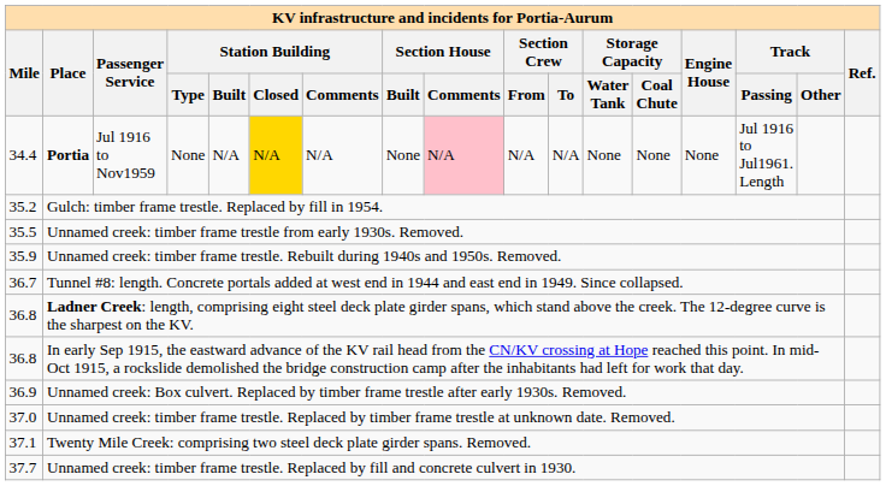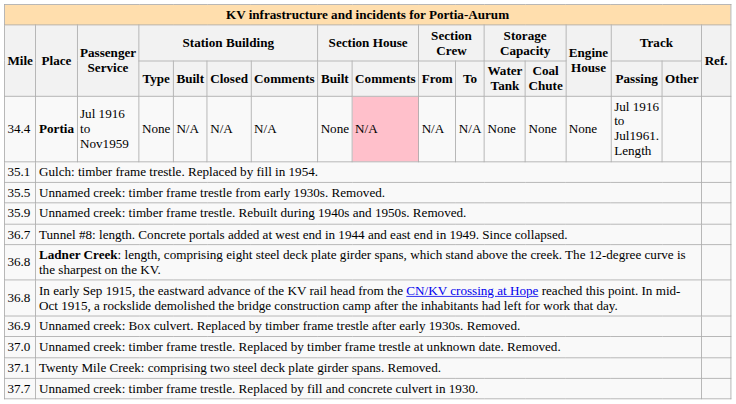Portia | Station Building / Closed: gold background -> no background
Gulch: timber frame trestle. Replaced by fill in 1954. | Mile: 35.2 -> 35.1
